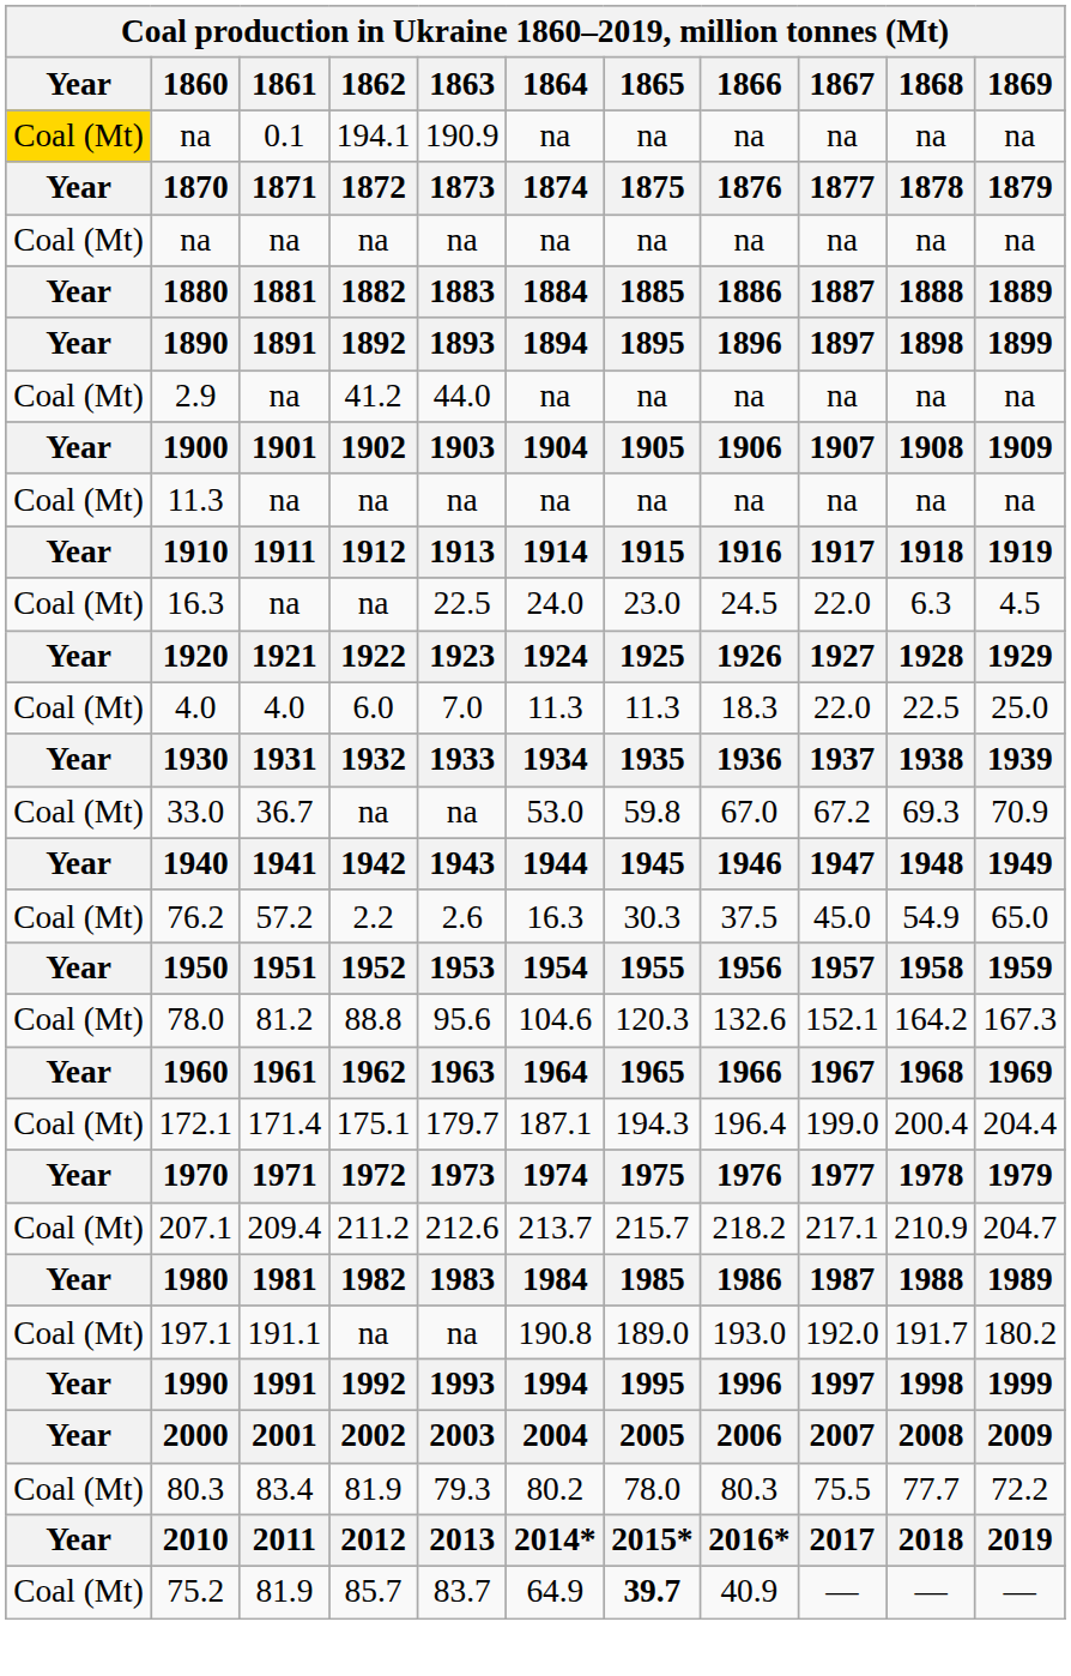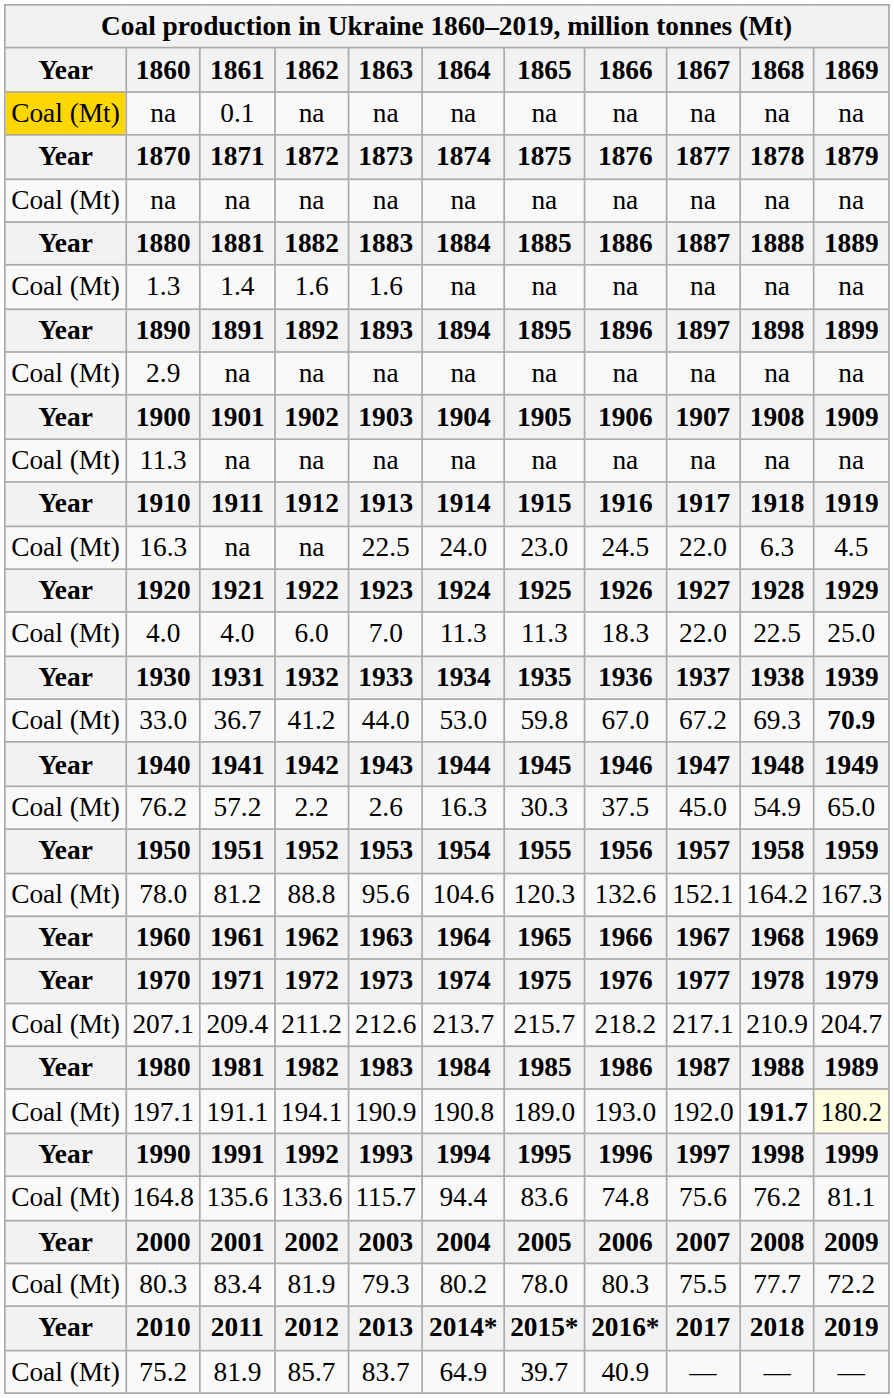na / 0.1 | 1862: 194.1 -> na
na / 0.1 | 1863: 190.9 -> na
+ row: Coal (Mt) | 1.3 | 1.4 | 1.6 | 1.6 | na | na | na | na | na | na
2.9 | 1862: 41.2 -> na
2.9 | 1863: 44.0 -> na
33.0 | 1862: na -> 41.2
33.0 | 1863: na -> 44.0
33.0 | 1869: normal -> bold
- row: Coal (Mt) | 172.1 | 171.4 | 175.1 | 179.7 | 187.1 | 194.3 | 196.4 | 199.0 | 200.4 | 204.4
197.1 | 1862: na -> 194.1
197.1 | 1863: na -> 190.9
197.1 | 1868: normal -> bold
197.1 | 1869: no background -> lightyellow background
+ row: Coal (Mt) | 164.8 | 135.6 | 133.6 | 115.7 | 94.4 | 83.6 | 74.8 | 75.6 | 76.2 | 81.1
75.2 | 1865: bold -> normal
